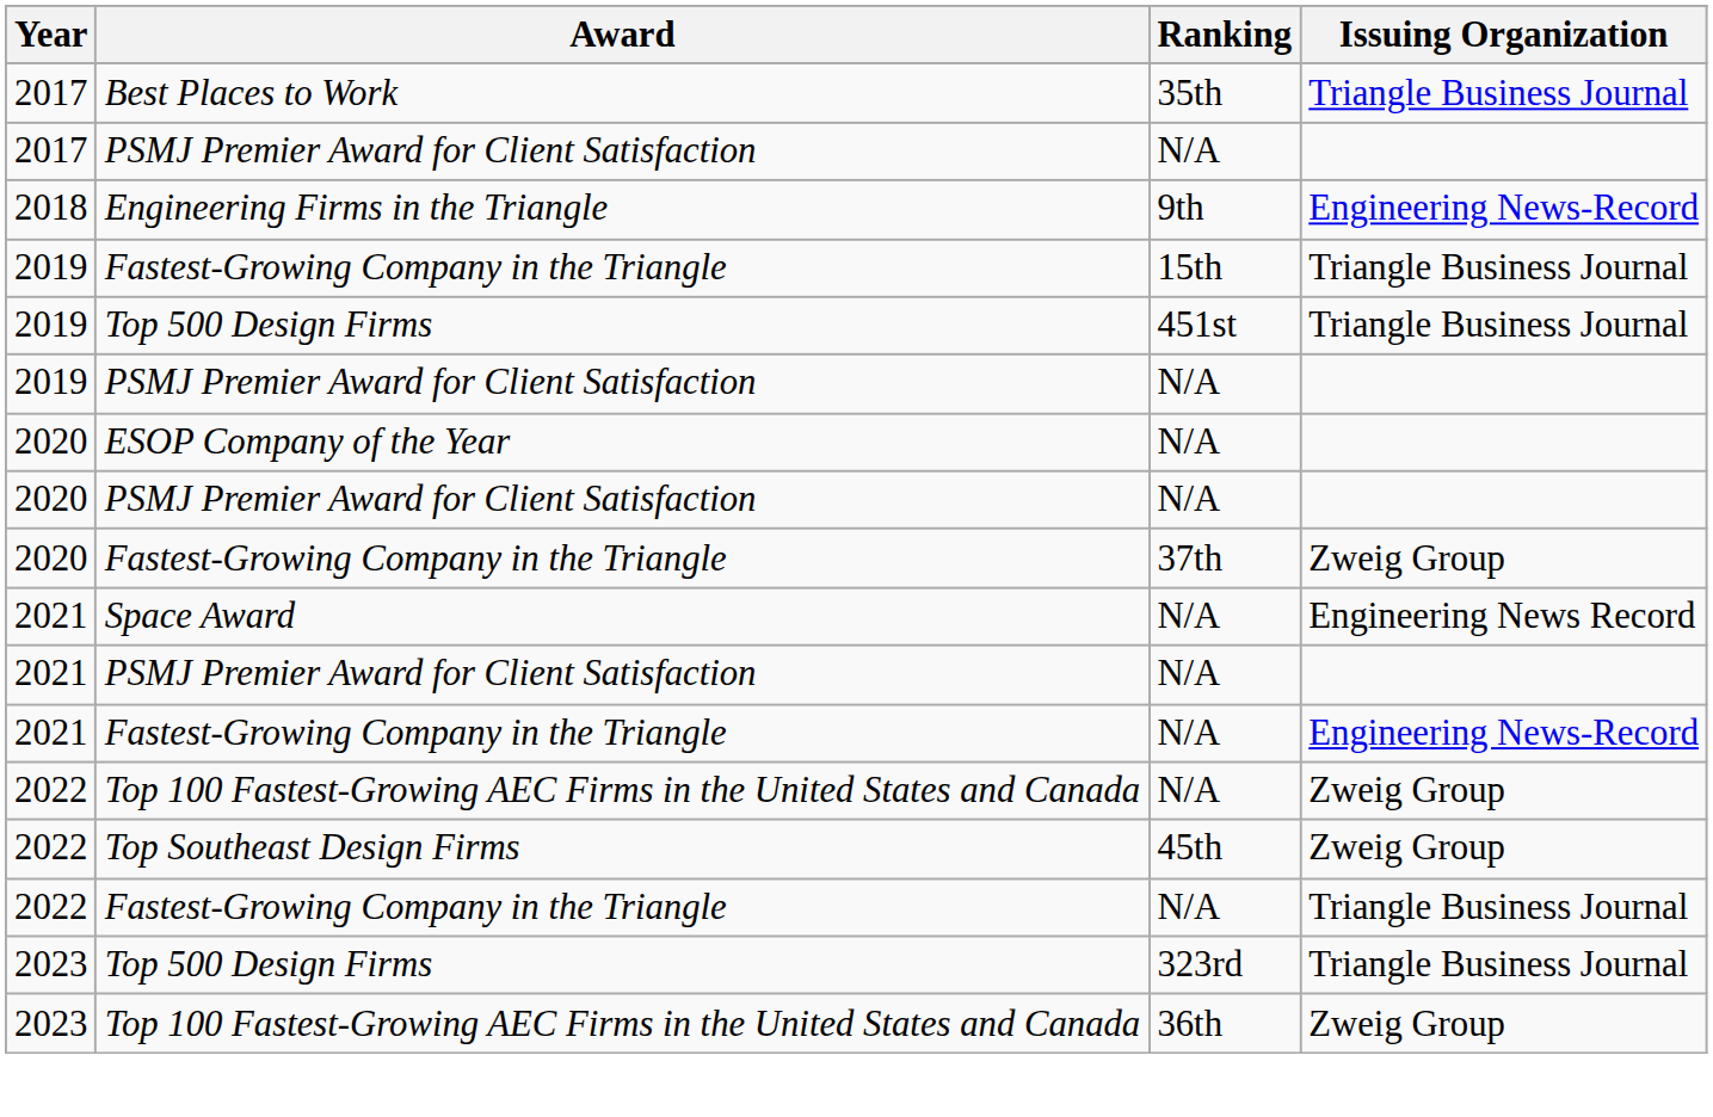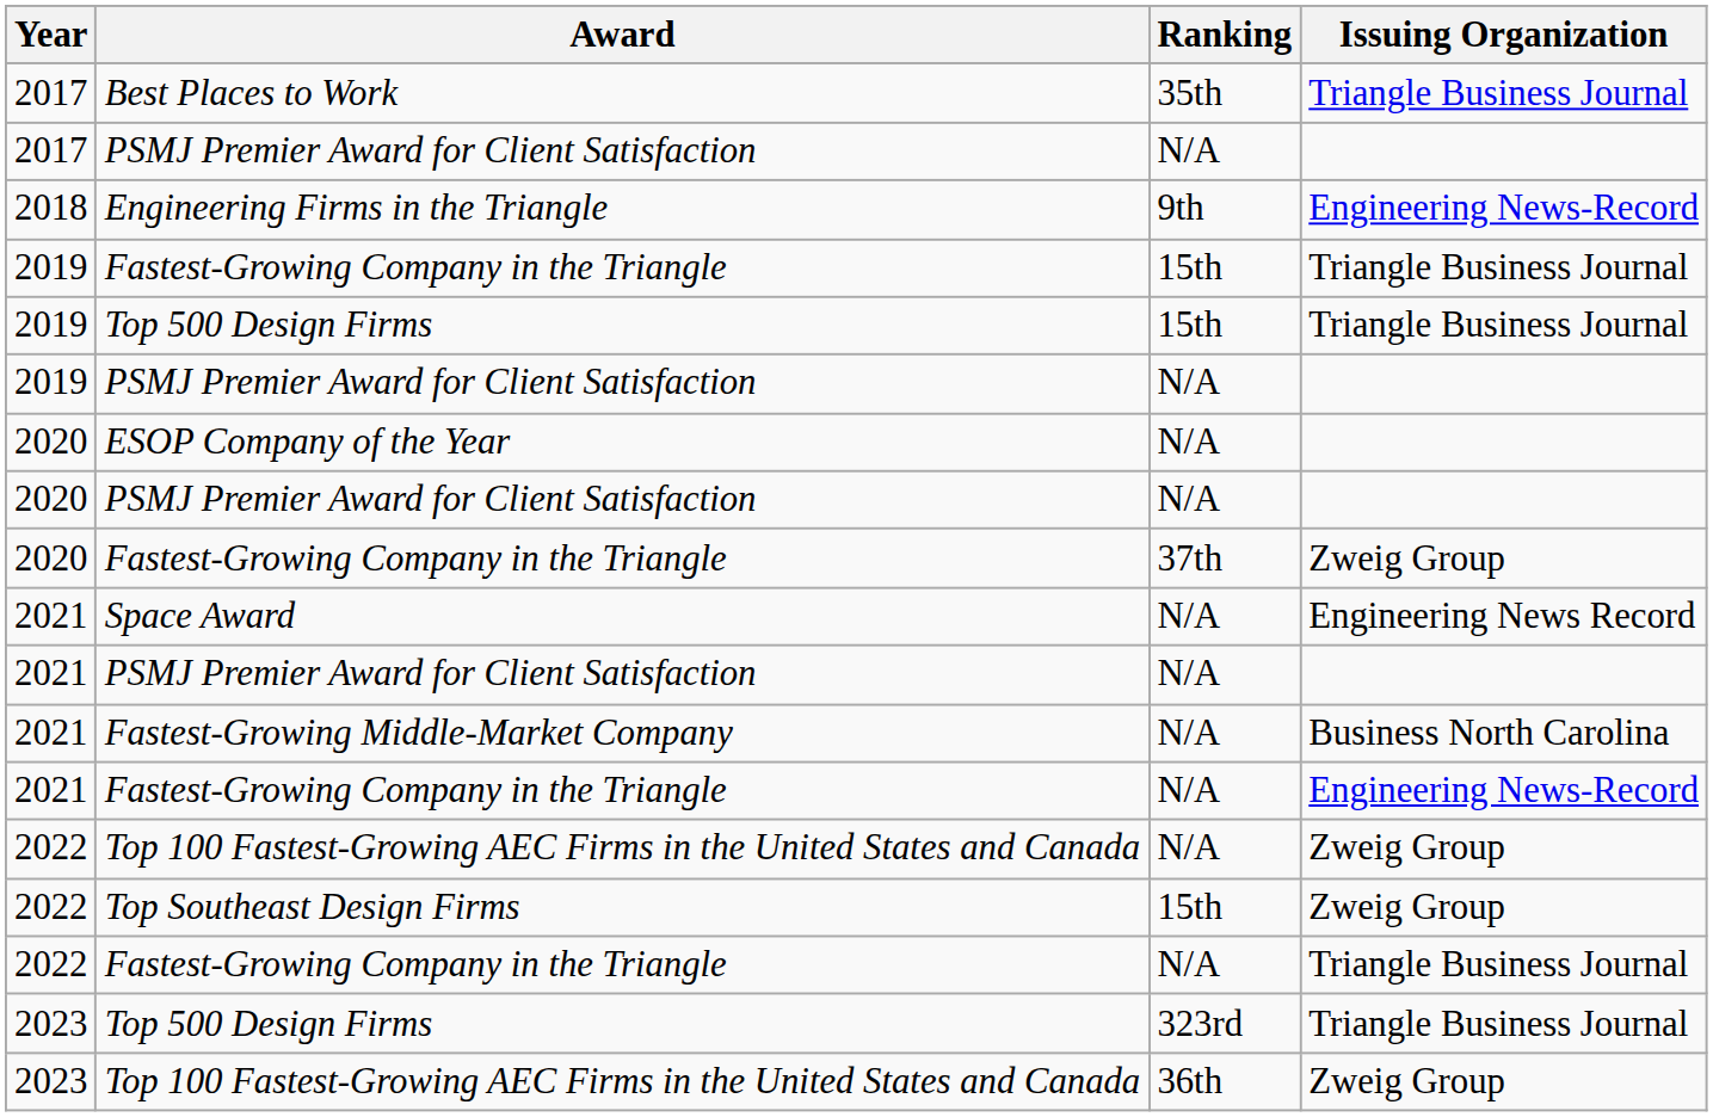2019 / Top 500 Design Firms | Ranking: 451st -> 15th
+ row: 2021 | Fastest-Growing Middle-Market Company | N/A | Business North Carolina
Top Southeast Design Firms | Ranking: 45th -> 15th
